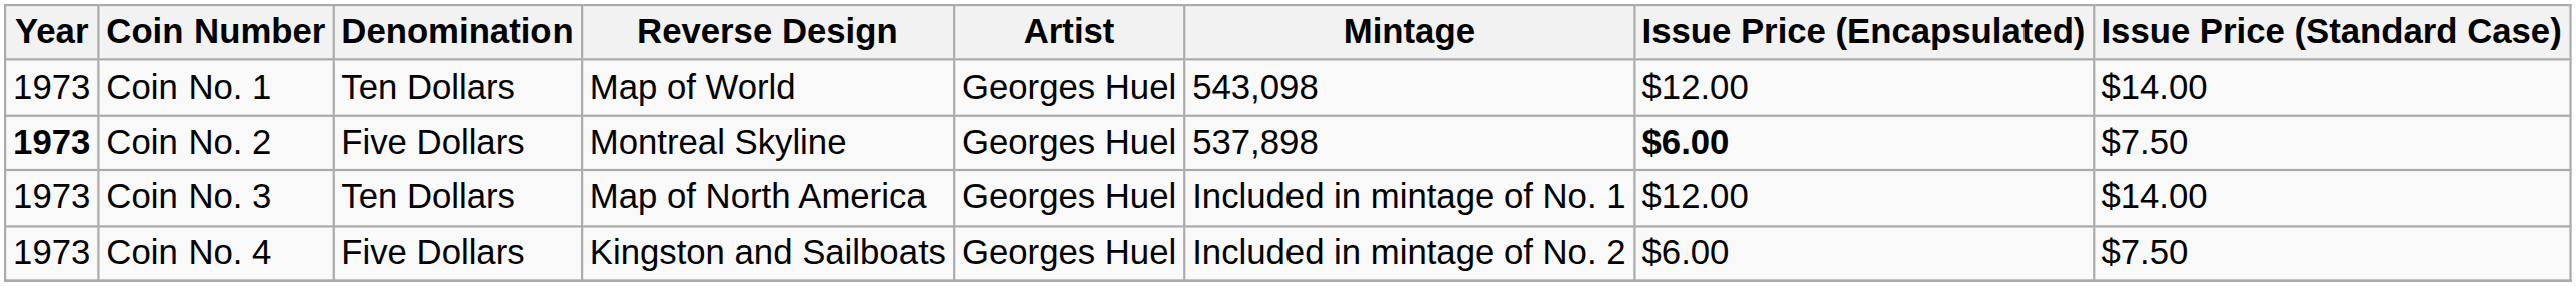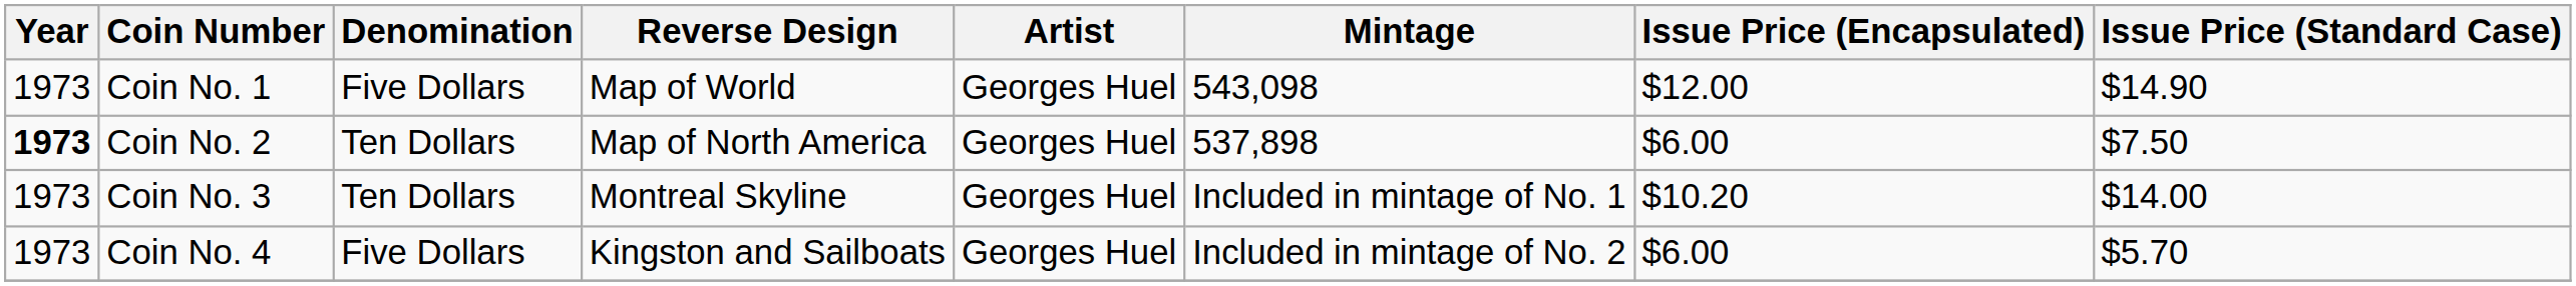Coin No. 1 | Denomination: Ten Dollars -> Five Dollars
Coin No. 1 | Issue Price (Standard Case): $14.00 -> $14.90
Coin No. 2 | Denomination: Five Dollars -> Ten Dollars
Coin No. 2 | Reverse Design: Montreal Skyline -> Map of North America
Coin No. 2 | Issue Price (Encapsulated): bold -> normal
Coin No. 3 | Reverse Design: Map of North America -> Montreal Skyline
Coin No. 3 | Issue Price (Encapsulated): $12.00 -> $10.20
Coin No. 4 | Issue Price (Standard Case): $7.50 -> $5.70
